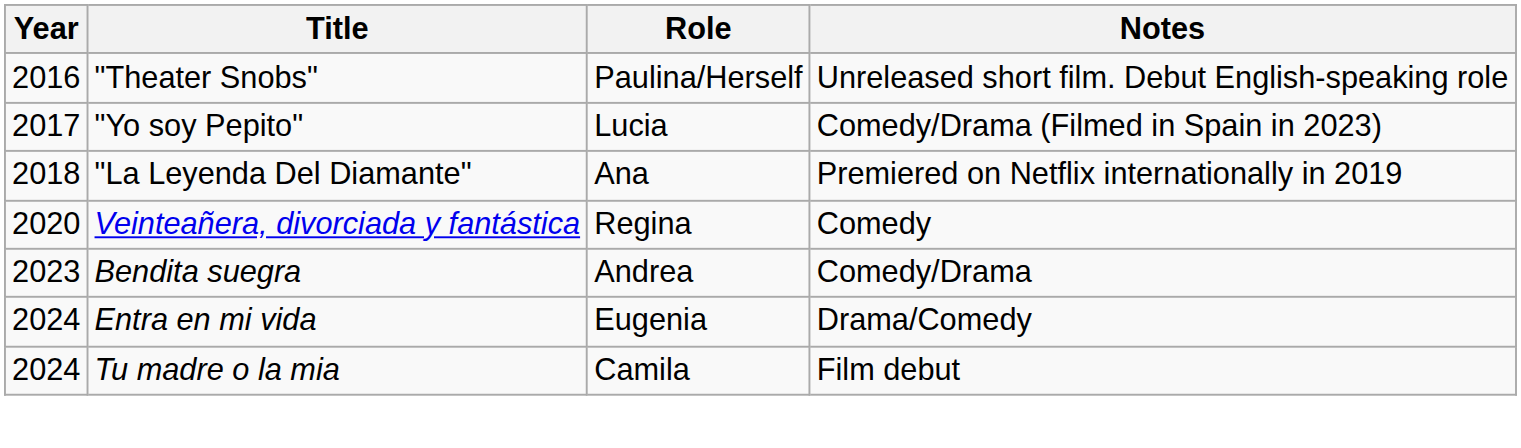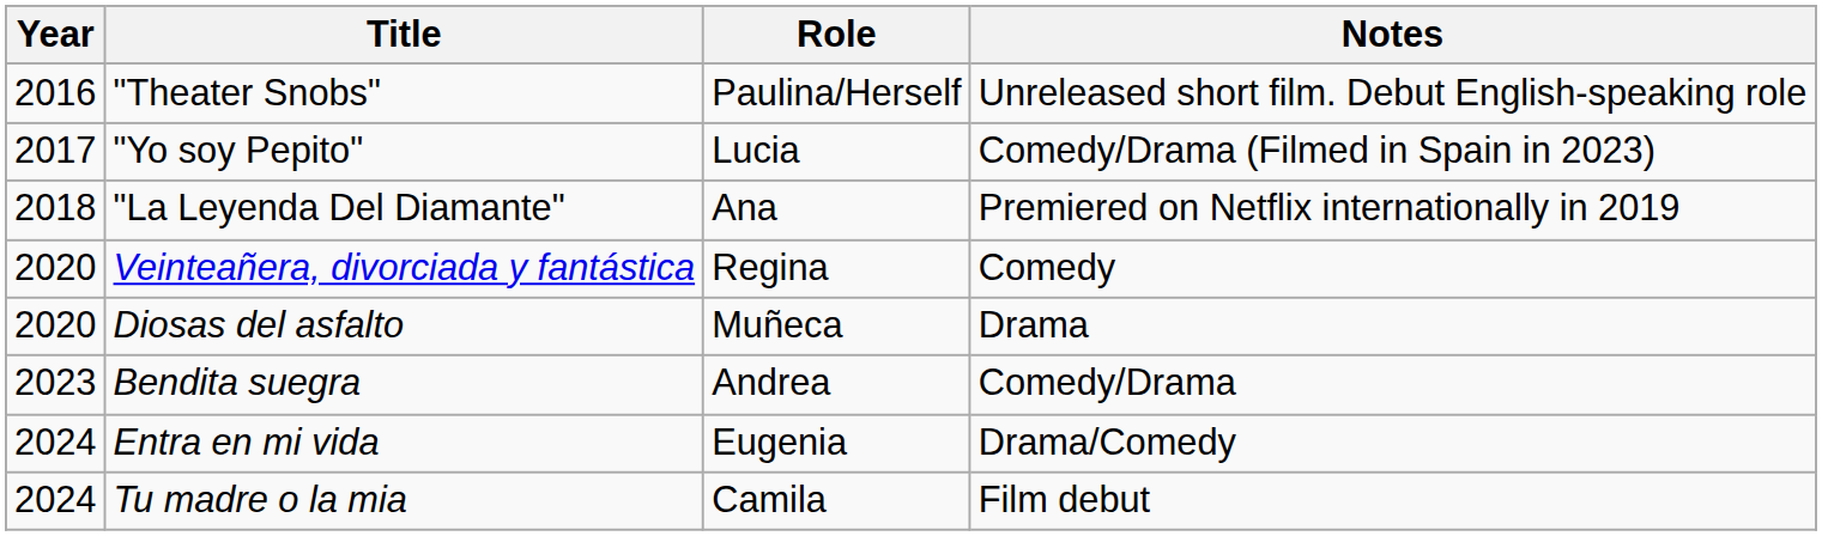+ row: 2020 | Diosas del asfalto | Muñeca | Drama
